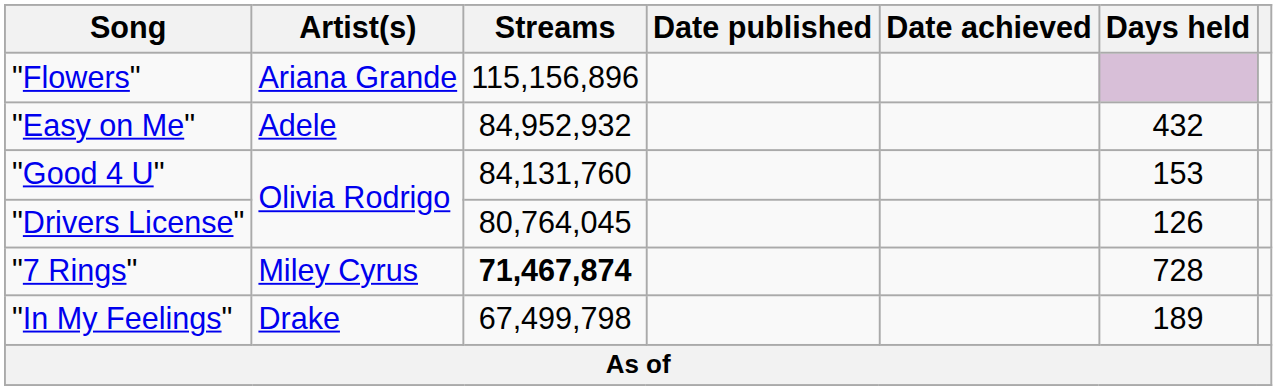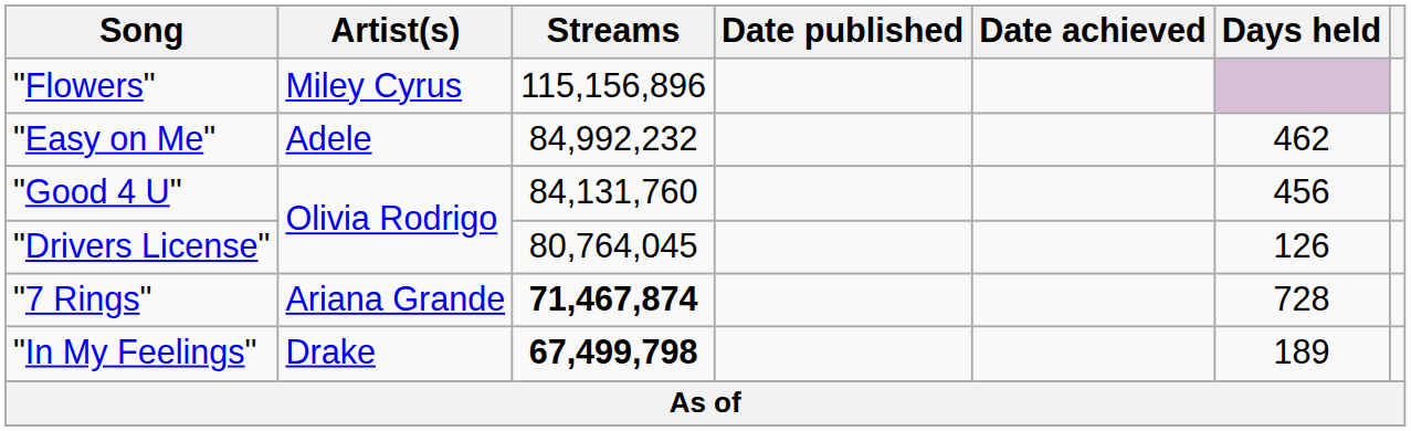"Flowers" | Artist(s): Ariana Grande -> Miley Cyrus
"Easy on Me" | Streams: 84,952,932 -> 84,992,232
"Easy on Me" | Days held: 432 -> 462
"Good 4 U" | Days held: 153 -> 456
"7 Rings" | Artist(s): Miley Cyrus -> Ariana Grande
"In My Feelings" | Streams: normal -> bold
